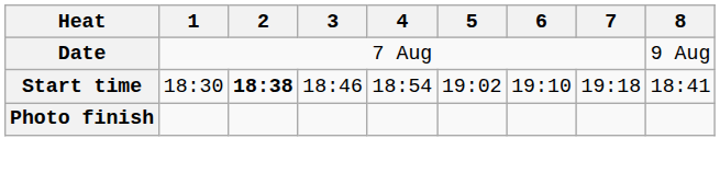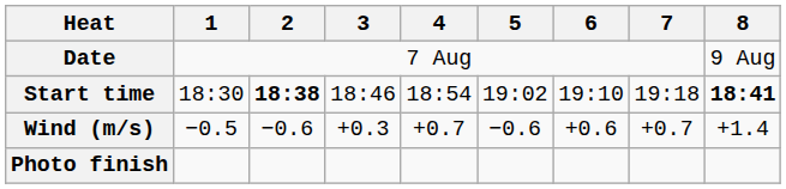Start time | 8: normal -> bold
+ row: Wind (m/s) | −0.5 | −0.6 | +0.3 | +0.7 | −0.6 | +0.6 | +0.7 | +1.4
